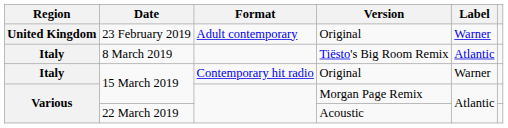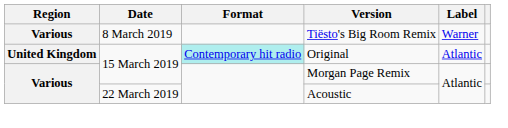- row: United Kingdom | 23 February 2019 | Adult contemporary | Original | Warner
8 March 2019 | Region: Italy -> Various
8 March 2019 | Label: Atlantic -> Warner
15 March 2019 / Original | Region: Italy -> United Kingdom
15 March 2019 / Original | Format: no background -> paleturquoise background
15 March 2019 / Original | Label: Warner -> Atlantic
